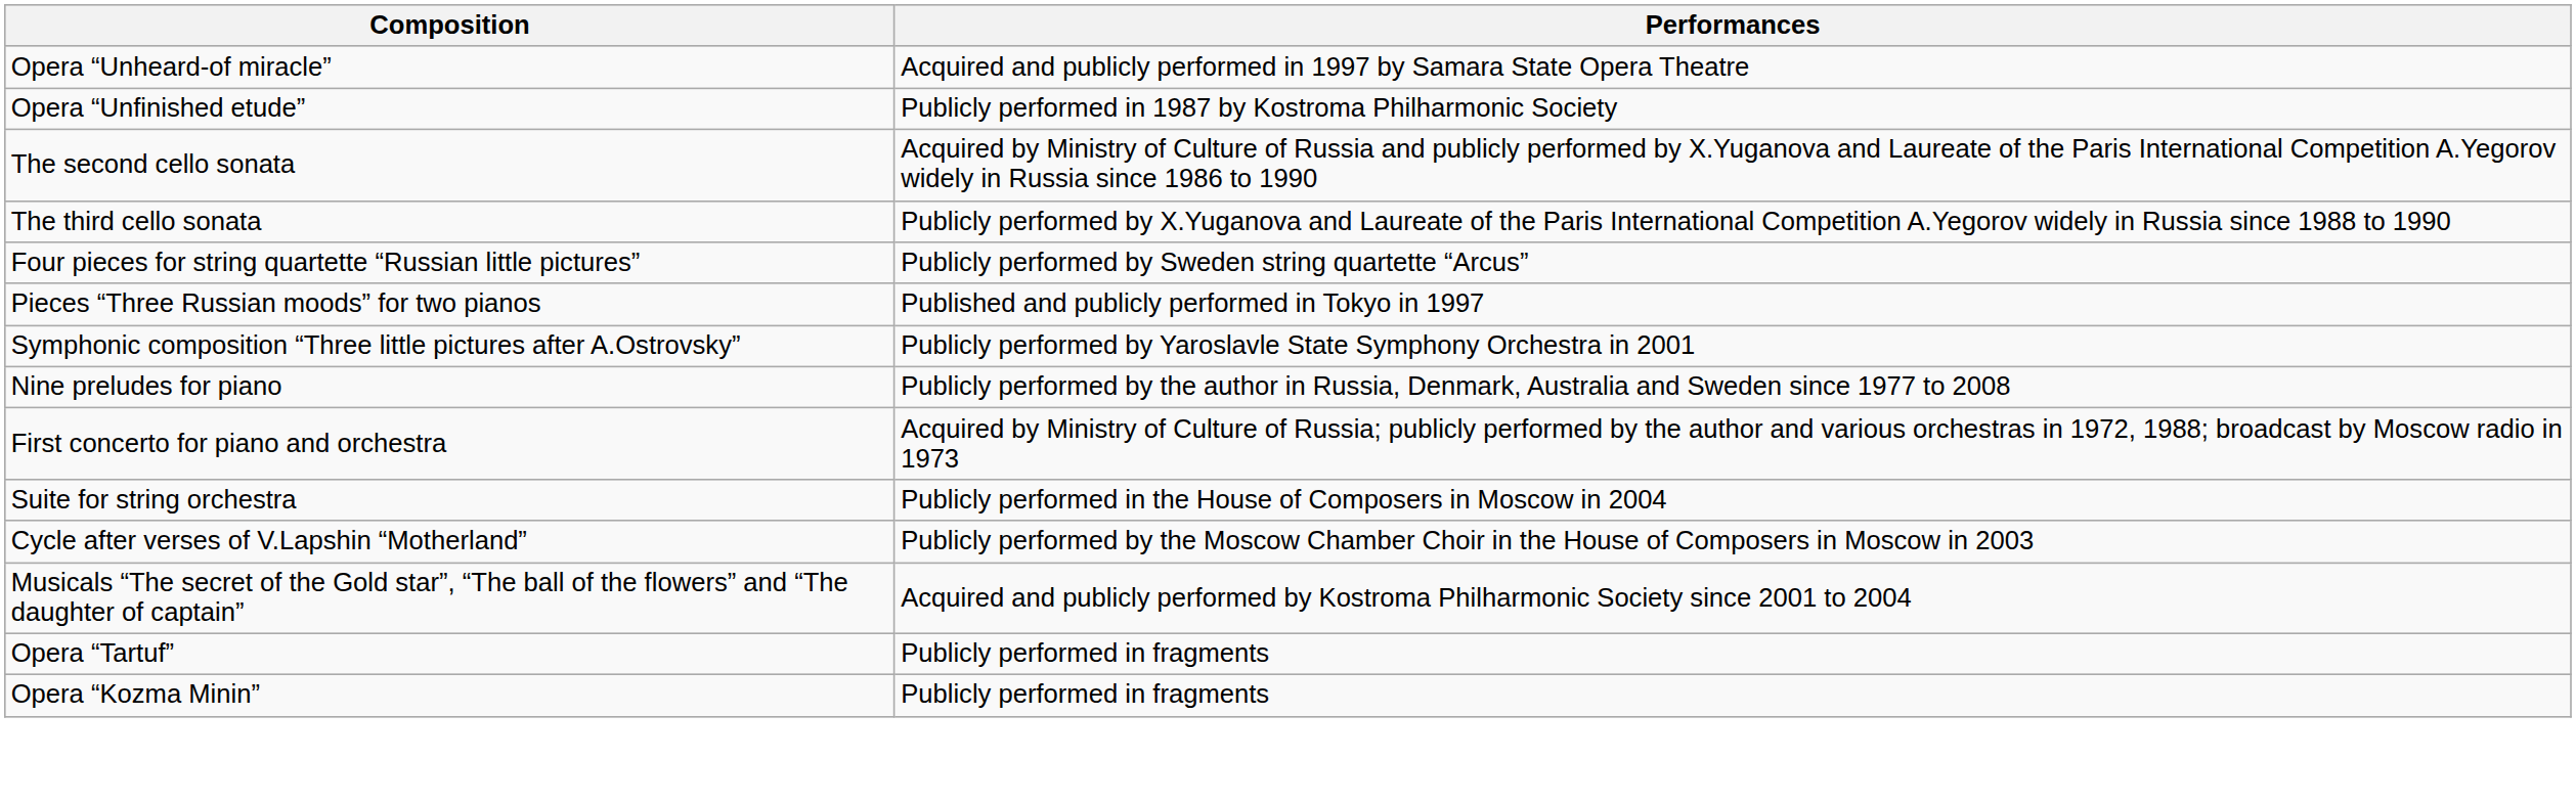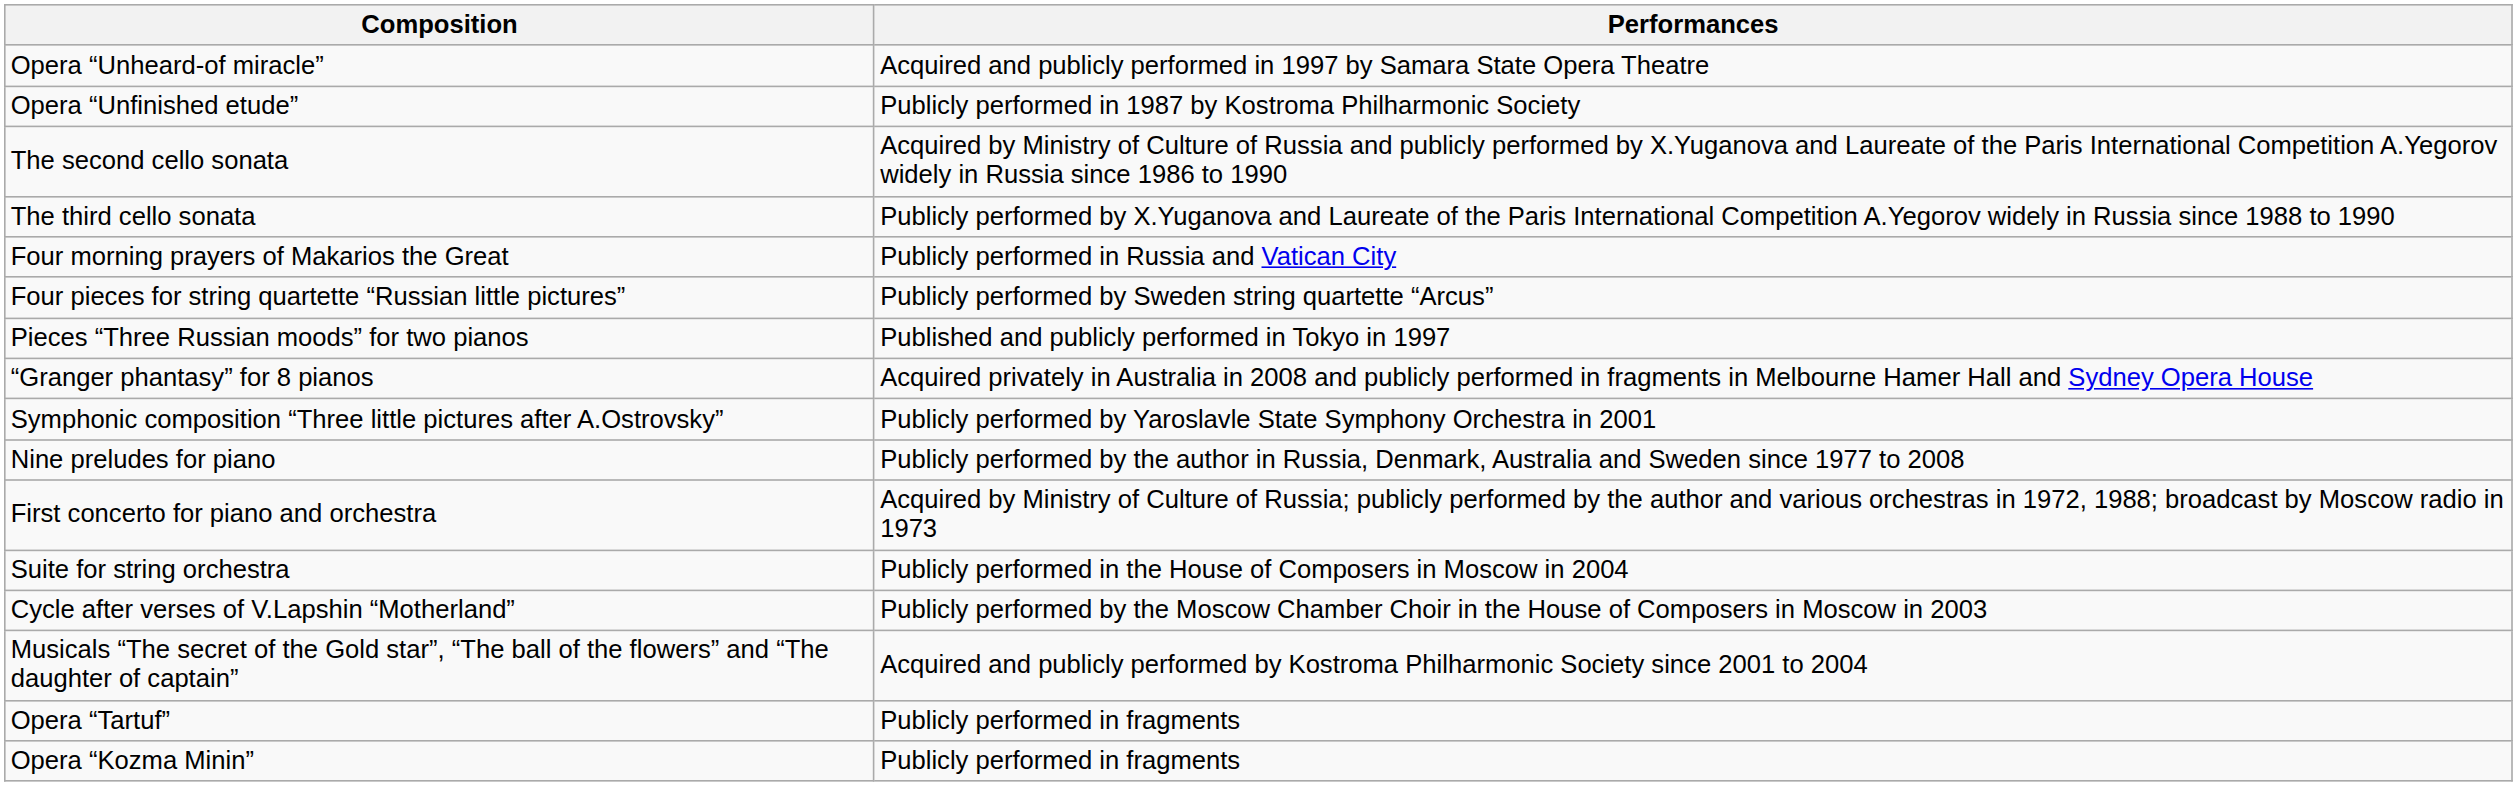+ row: Four morning prayers of Makarios the Great | Publicly performed in Russia and Vatican City
+ row: “Granger phantasy” for 8 pianos | Acquired privately in Australia in 2008 and publicly performed in fragments in Melbourne Hamer Hall and Sydney Opera House
